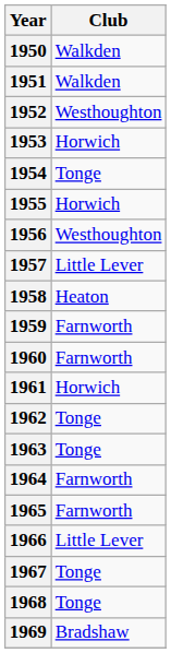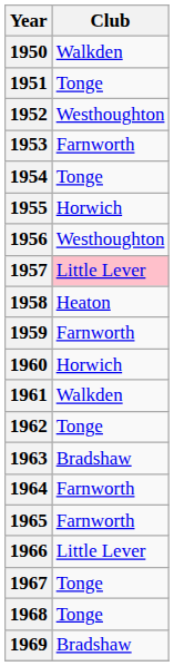1951 | Club: Walkden -> Tonge
1953 | Club: Horwich -> Farnworth
1957 | Club: no background -> pink background
1960 | Club: Farnworth -> Horwich
1961 | Club: Horwich -> Walkden
1963 | Club: Tonge -> Bradshaw
